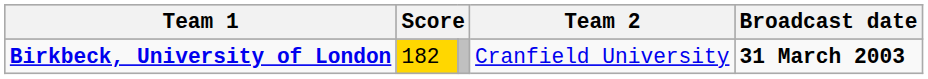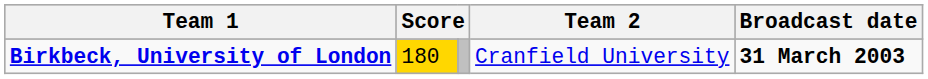Birkbeck, University of London | column 2: 182 -> 180
